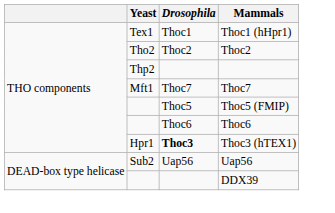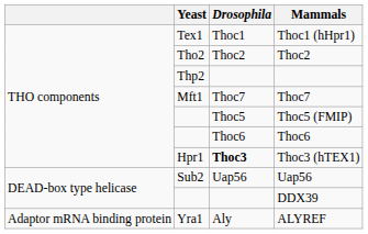+ row: Adaptor mRNA binding protein | Yra1 | Aly | ALYREF
